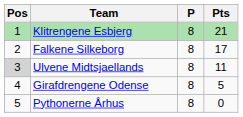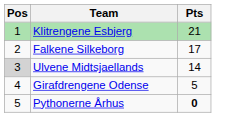- column: P | 8 | 8 | 8 | 8 | 8
Ulvene Midtsjaellands | Pts: 11 -> 14
Pythonerne Århus | Pts: normal -> bold
